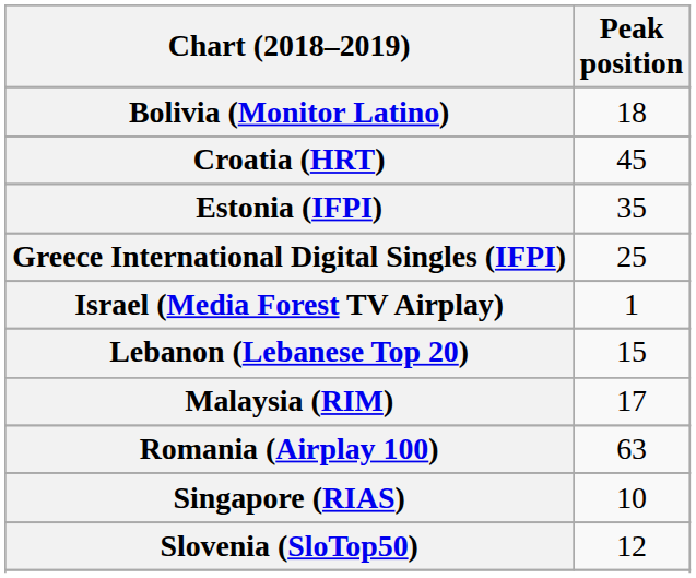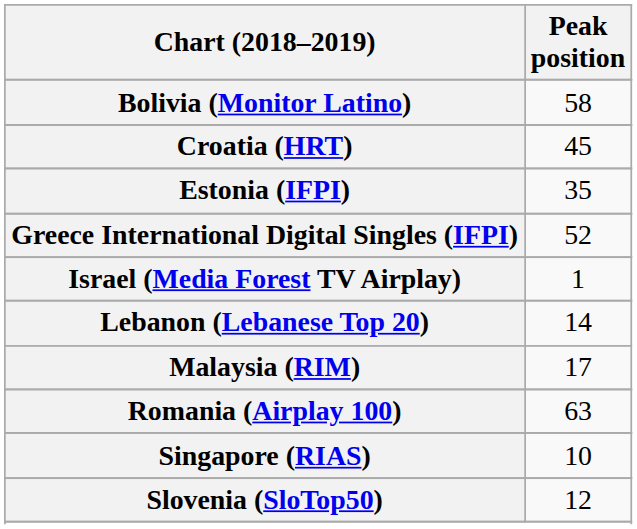Bolivia (Monitor Latino) | Peak position: 18 -> 58
Greece International Digital Singles (IFPI) | Peak position: 25 -> 52
Lebanon (Lebanese Top 20) | Peak position: 15 -> 14
